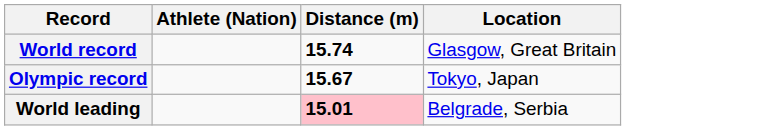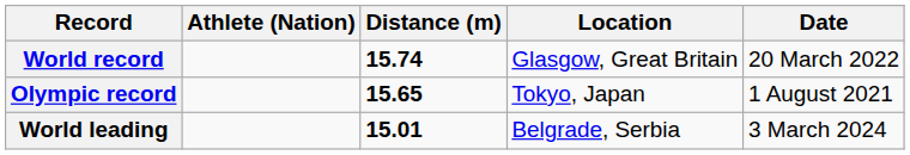+ column: Date | 20 March 2022 | 1 August 2021 | 3 March 2024
Olympic record | Distance (m): 15.67 -> 15.65
World leading | Distance (m): pink background -> no background
